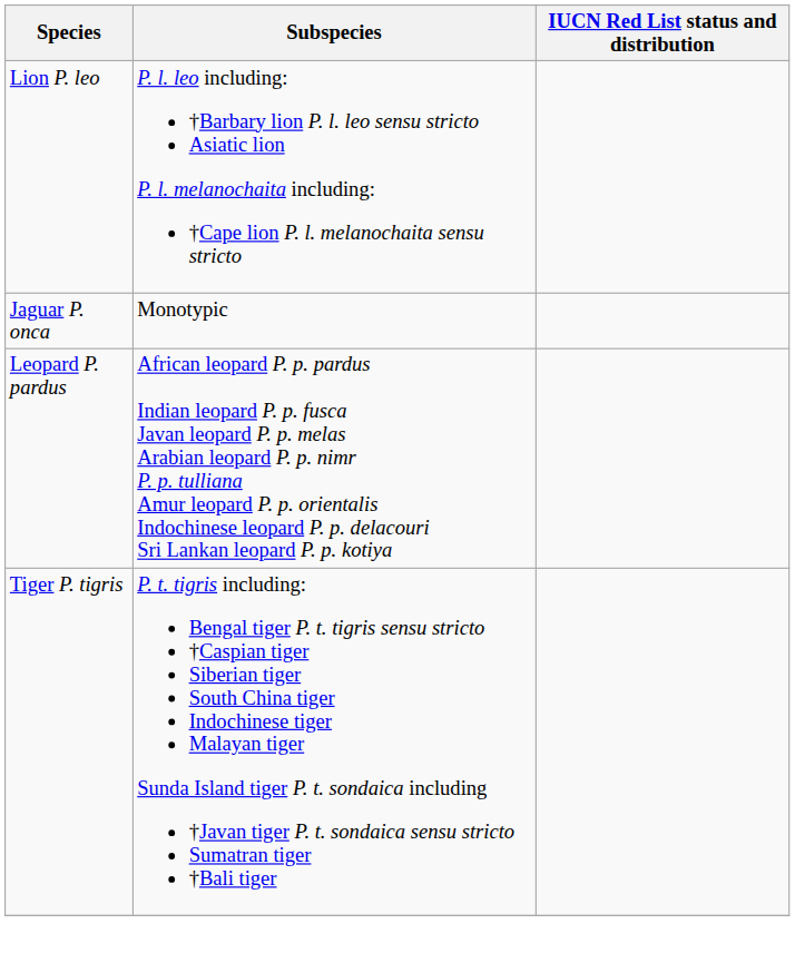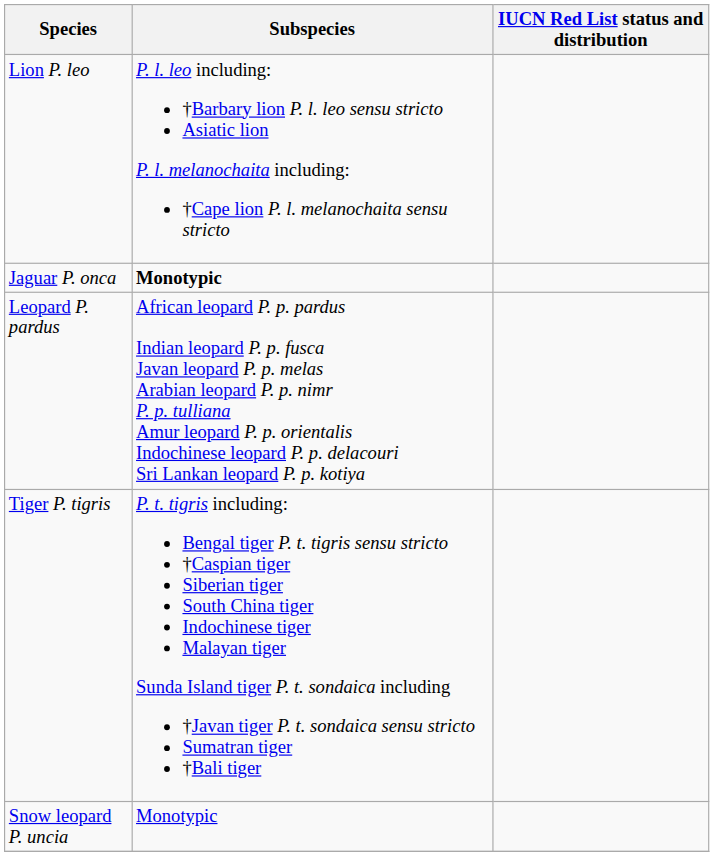Jaguar P. onca | Subspecies: normal -> bold
+ row: Snow leopard P. uncia | Monotypic
